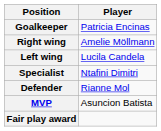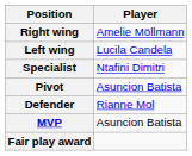- row: Goalkeeper | Patricia Encinas
+ row: Pivot | Asuncion Batista
